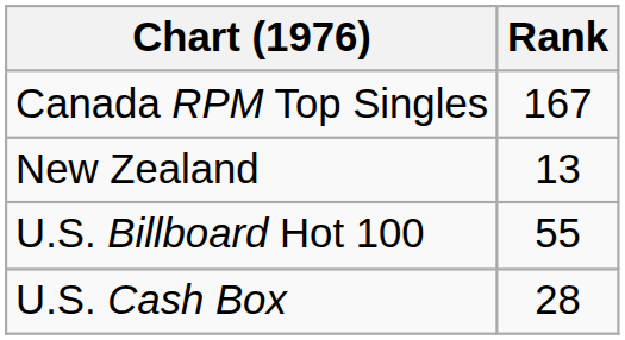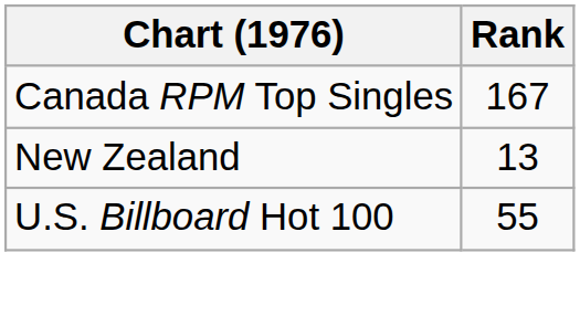- row: U.S. Cash Box | 28
